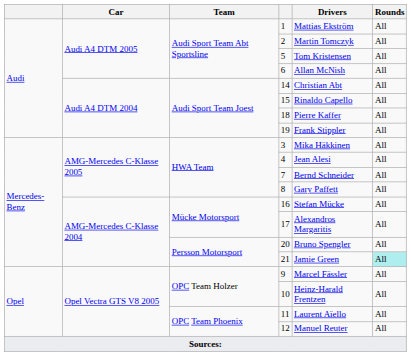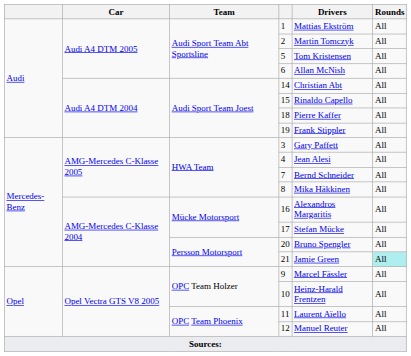3 | Drivers: Mika Häkkinen -> Gary Paffett
8 | Drivers: Gary Paffett -> Mika Häkkinen
16 | Drivers: Stefan Mücke -> Alexandros Margaritis
17 | Drivers: Alexandros Margaritis -> Stefan Mücke
